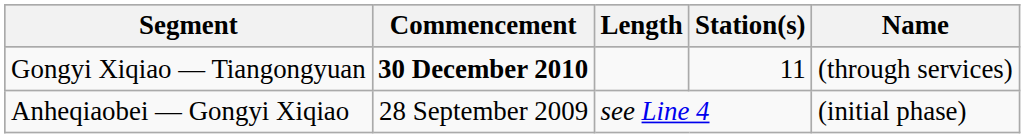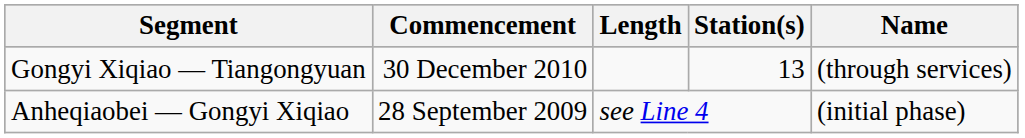Gongyi Xiqiao — Tiangongyuan | Commencement: bold -> normal
Gongyi Xiqiao — Tiangongyuan | Station(s): 11 -> 13
